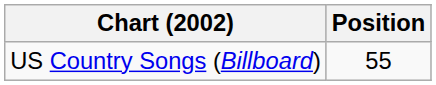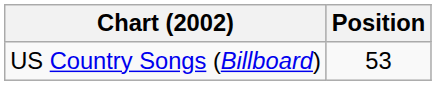US Country Songs (Billboard) | Position: 55 -> 53
